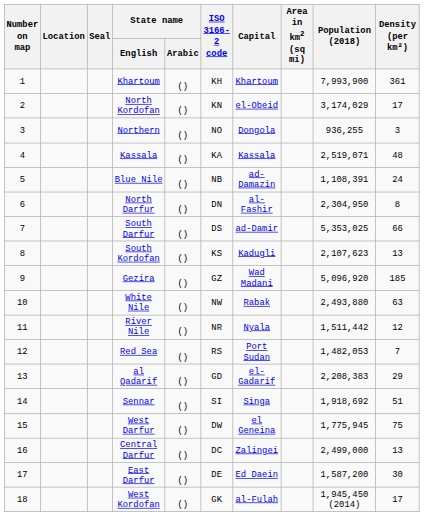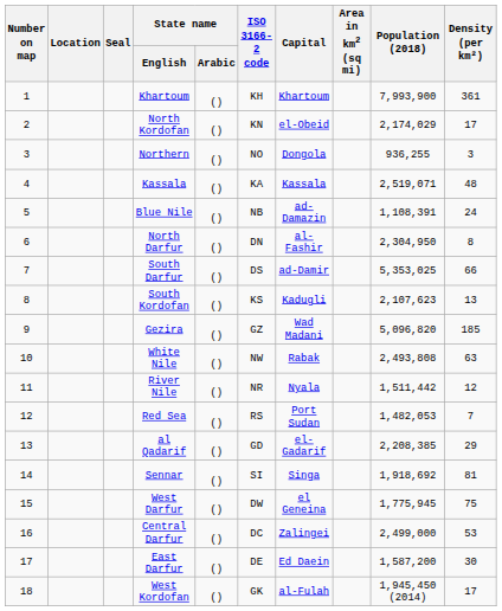North Kordofan | Population (2018): 3,174,029 -> 2,174,029
Gezira | Population (2018): 5,096,920 -> 5,096,820
White Nile | Population (2018): 2,493,880 -> 2,493,808
al Qadarif | Population (2018): 2,208,383 -> 2,208,385
Sennar | Density (per km²): 51 -> 81
Central Darfur | Density (per km²): 13 -> 53
